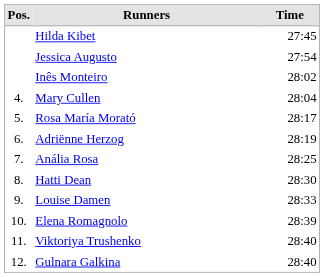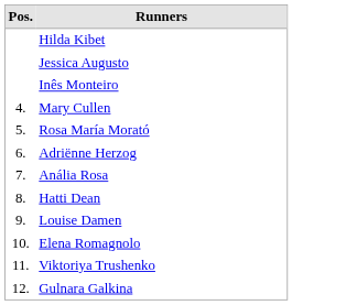- column: Time | 27:45 | 27:54 | 28:02 | 28:04 | 28:17 | 28:19 | 28:25 | 28:30 | 28:33 | 28:39 | 28:40 | 28:40
